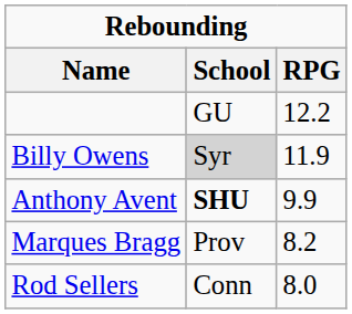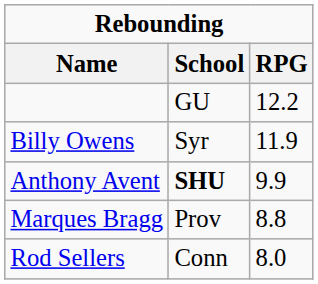Billy Owens | School: lightgrey background -> no background
Marques Bragg | RPG: 8.2 -> 8.8
